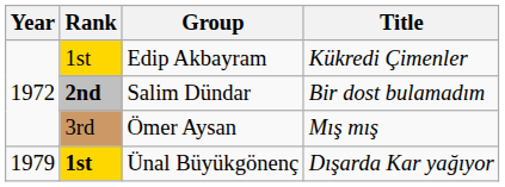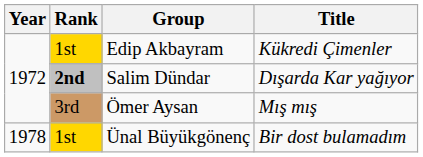Salim Dündar | Title: Bir dost bulamadım -> Dışarda Kar yağıyor
Ünal Büyükgönenç | Year: 1979 -> 1978
Ünal Büyükgönenç | Rank: bold -> normal
Ünal Büyükgönenç | Title: Dışarda Kar yağıyor -> Bir dost bulamadım
